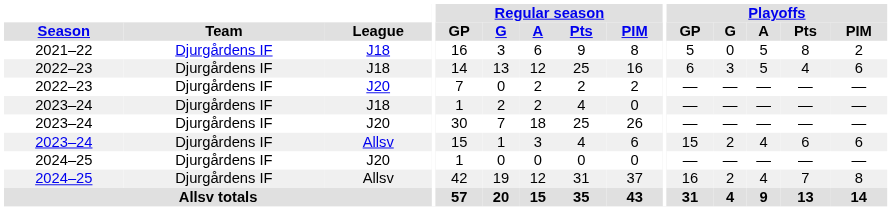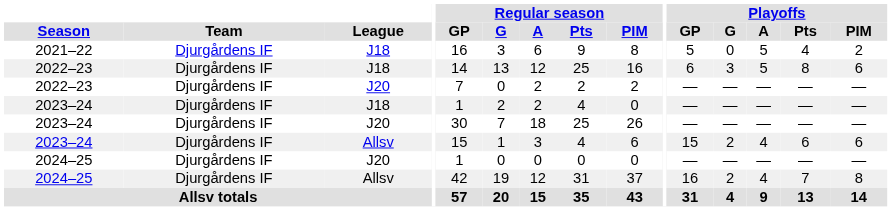2021–22 | Playoffs / Pts: 8 -> 4
2022–23 / J18 | Playoffs / Pts: 4 -> 8
